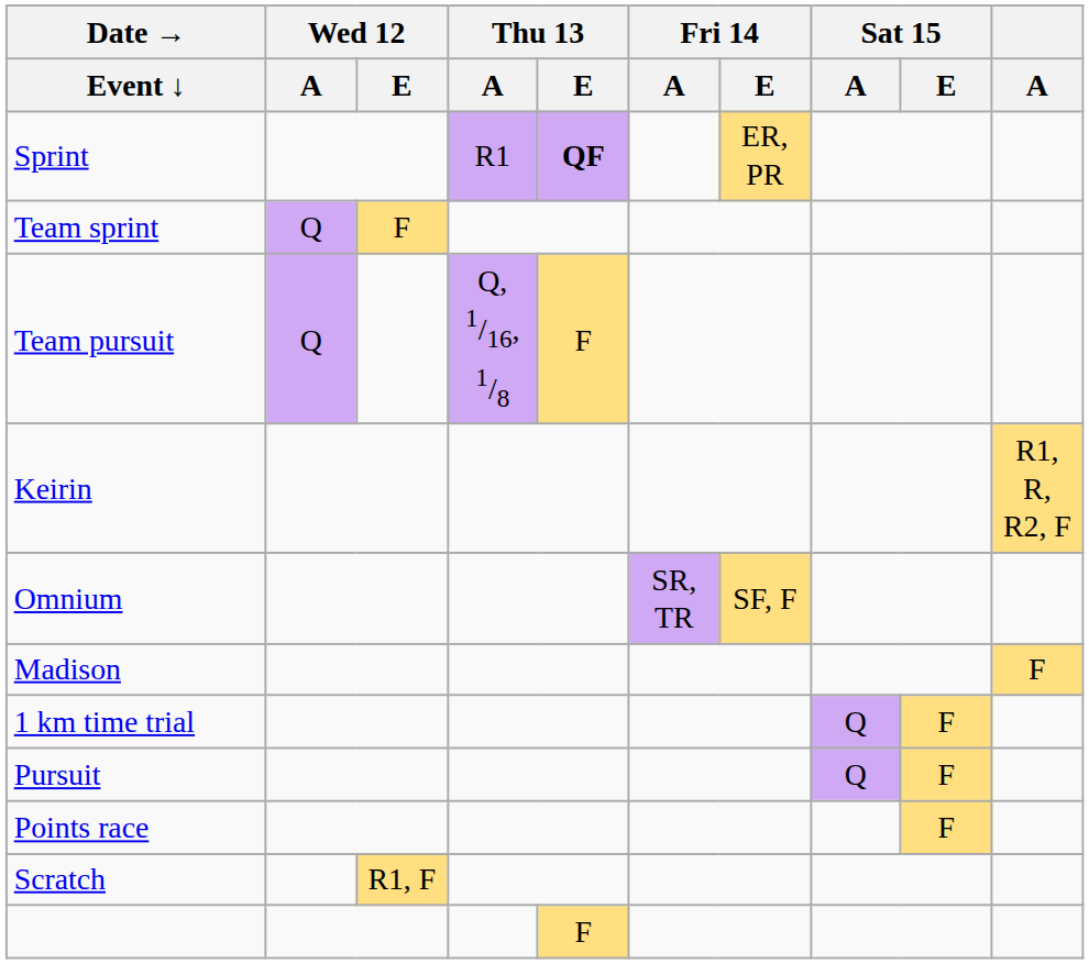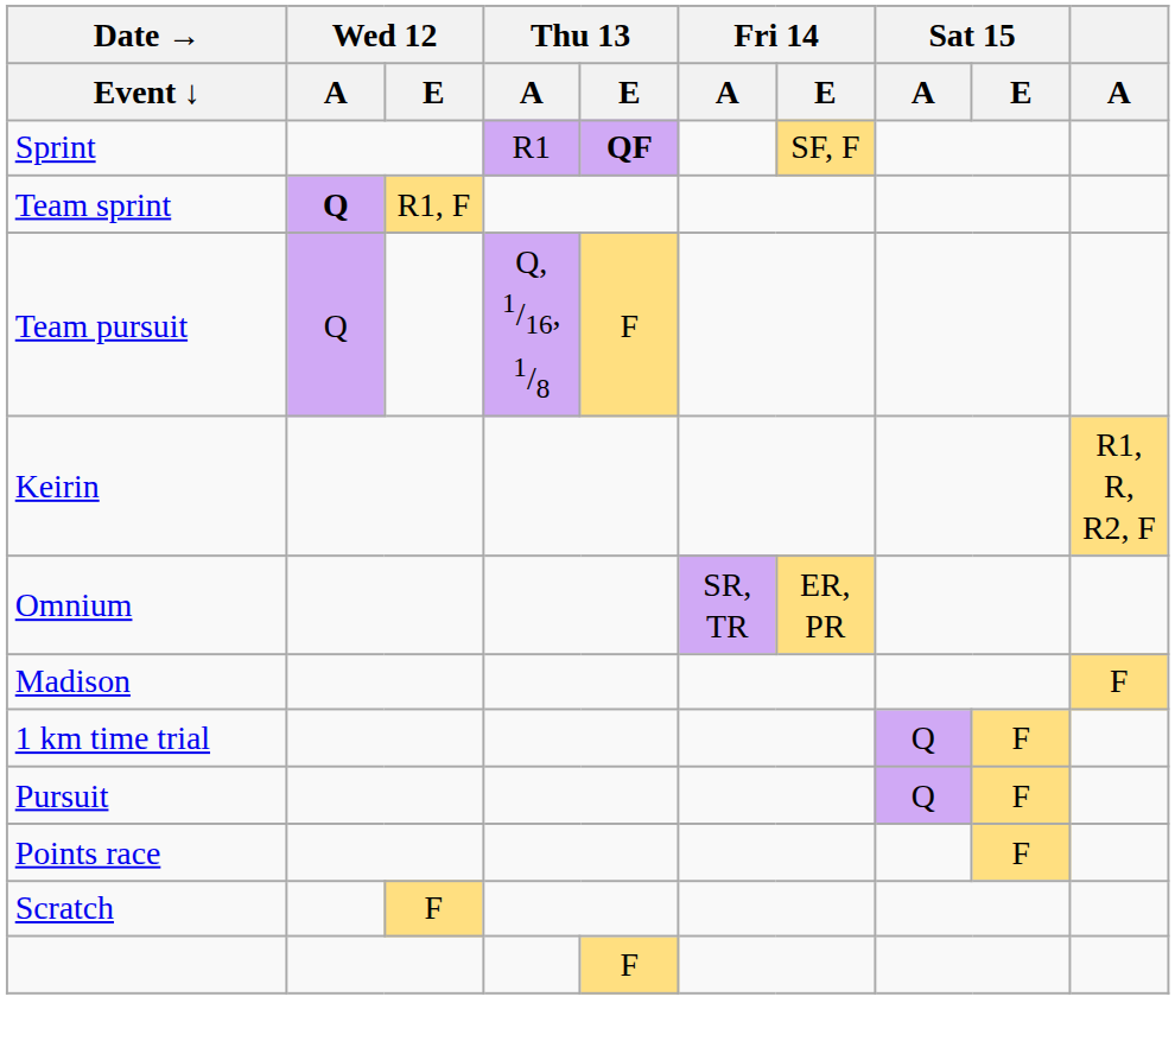Sprint | Fri 14 / E: ER, PR -> SF, F
Team sprint | Wed 12 / A: normal -> bold
Team sprint | Wed 12 / E: F -> R1, F
Omnium | Fri 14 / E: SF, F -> ER, PR
Scratch | Wed 12 / E: R1, F -> F
